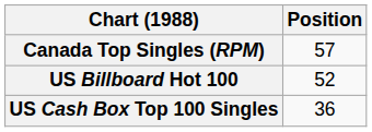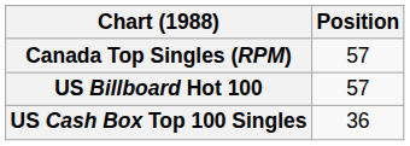US Billboard Hot 100 | Position: 52 -> 57
